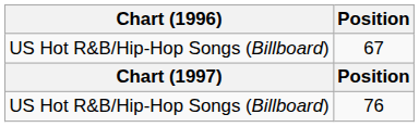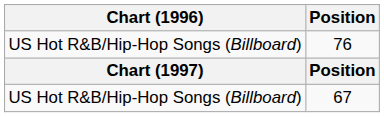rows swapped: 76 <-> 67
